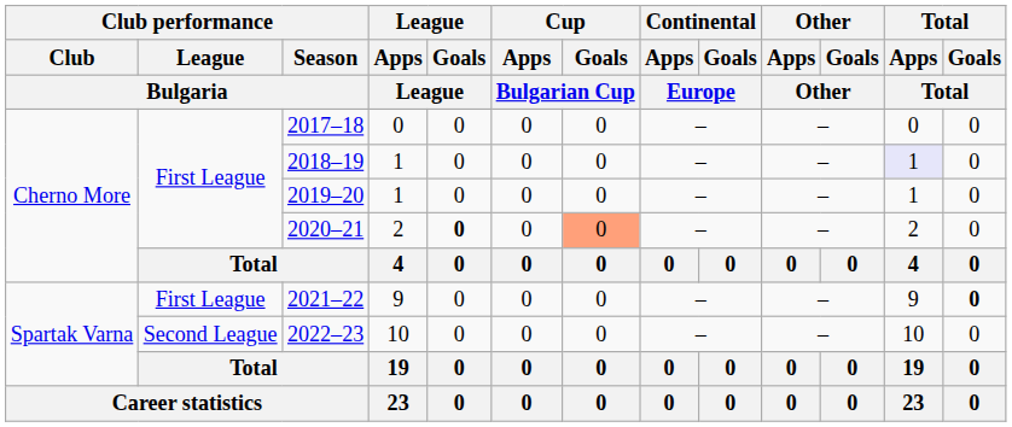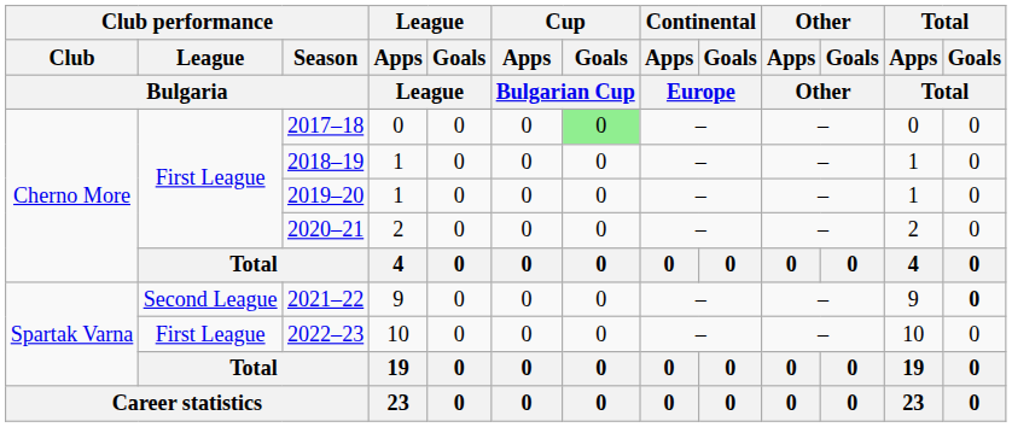2017–18 | Cup / Goals / Bulgarian Cup: no background -> lightgreen background
2018–19 | Total / Apps / Total: lavender background -> no background
2020–21 | League / Goals / League: bold -> normal
2020–21 | Cup / Goals / Bulgarian Cup: lightsalmon background -> no background
2021–22 | Club performance / League / Bulgaria: First League -> Second League
2022–23 | Club performance / League / Bulgaria: Second League -> First League
